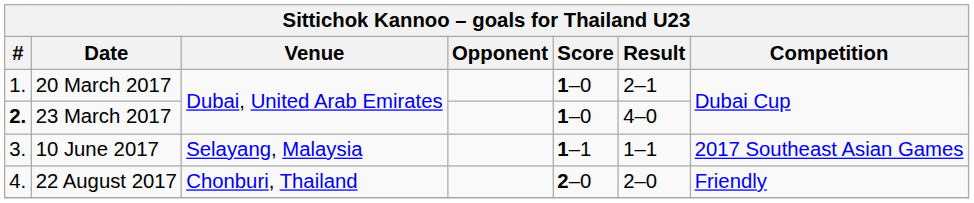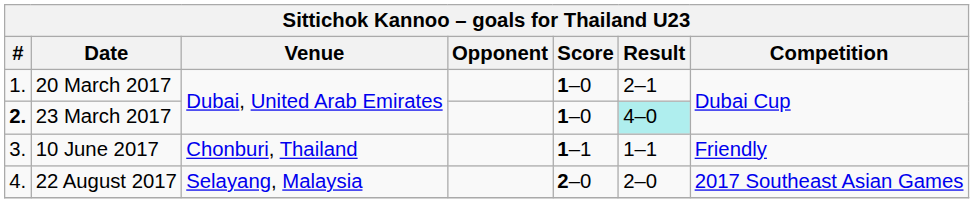23 March 2017 | Result: no background -> paleturquoise background
10 June 2017 | Venue: Selayang, Malaysia -> Chonburi, Thailand
10 June 2017 | Competition: 2017 Southeast Asian Games -> Friendly
22 August 2017 | Venue: Chonburi, Thailand -> Selayang, Malaysia
22 August 2017 | Competition: Friendly -> 2017 Southeast Asian Games
